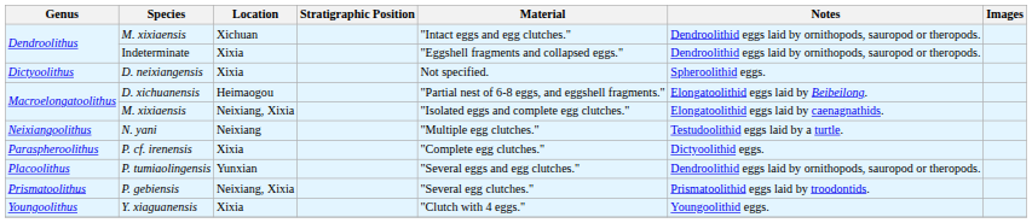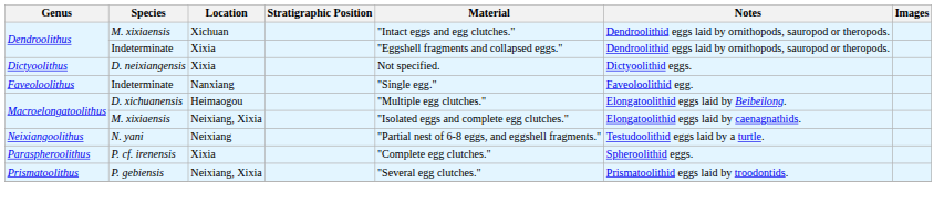Dictyoolithus | Notes: Spheroolithid eggs. -> Dictyoolithid eggs.
+ row: Faveoloolithus | Indeterminate | Nanxiang | "Single egg." | Faveoloolithid egg.
Macroelongatoolithus / Heimaogou | Material: "Partial nest of 6-8 eggs, and eggshell fragments." -> "Multiple egg clutches."
Neixiangoolithus | Material: "Multiple egg clutches." -> "Partial nest of 6-8 eggs, and eggshell fragments."
Paraspheroolithus | Notes: Dictyoolithid eggs. -> Spheroolithid eggs.
- row: Placoolithus | P. tumiaolingensis | Yunxian | "Several eggs and egg clutches." | Dendroolithid eggs laid by ornithopods, sauropod or theropods.
- row: Youngoolithus | Y. xiaguanensis | Xixia | "Clutch with 4 eggs." | Youngoolithid eggs.
